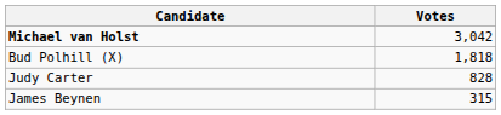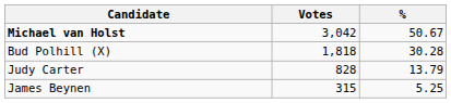+ column: % | 50.67 | 30.28 | 13.79 | 5.25
